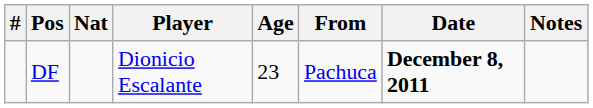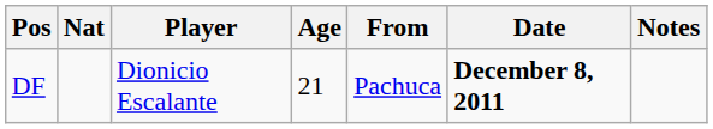- column: #
DF | Age: 23 -> 21
